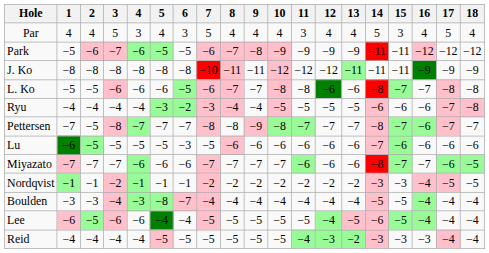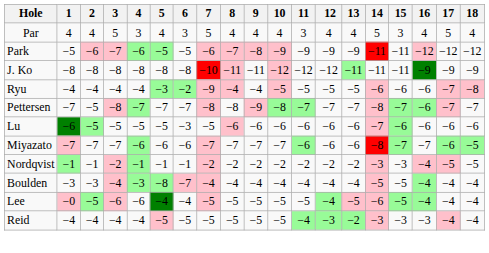- row: L. Ko | −5 | −5 | −6 | −6 | −6 | −5 | −6 | −7 | −7 | −8 | −8 | −6 | −6 | −8 | −7 | −7 | −8 | −8
Ryu | 7: −3 -> −9
Lee | 1: −6 -> −0
